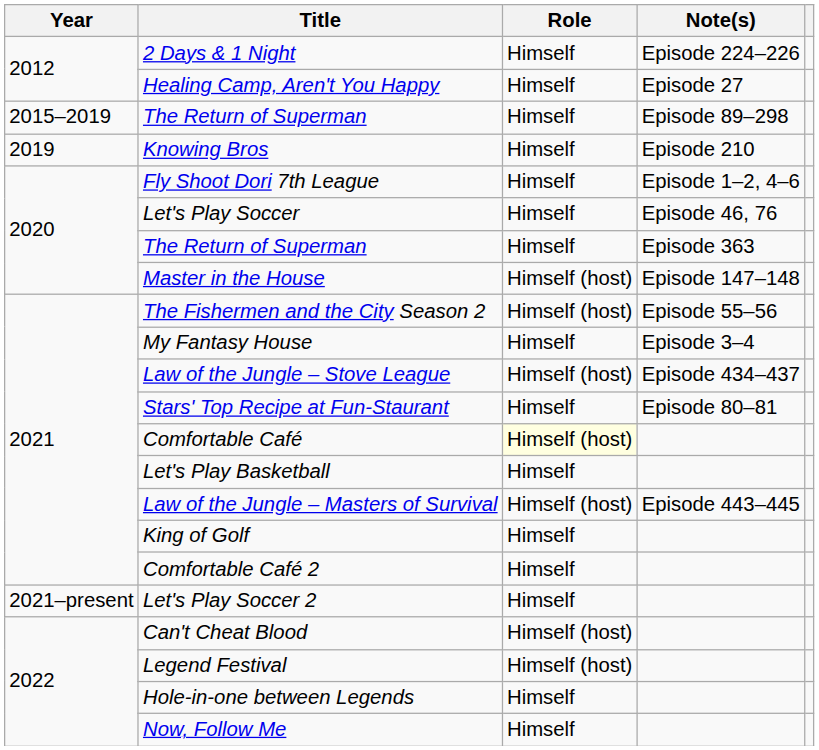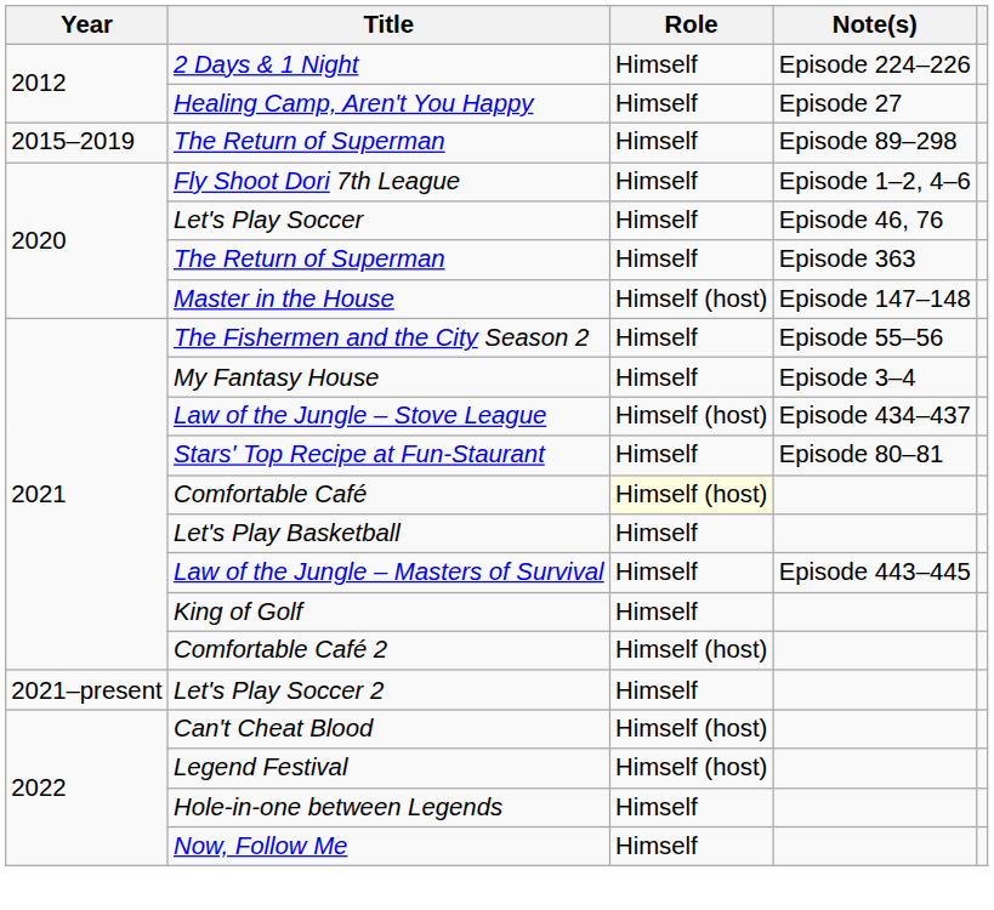- row: 2019 | Knowing Bros | Himself | Episode 210
The Fishermen and the City Season 2 | Role: Himself (host) -> Himself
Law of the Jungle – Masters of Survival | Role: Himself (host) -> Himself
Comfortable Café 2 | Role: Himself -> Himself (host)
